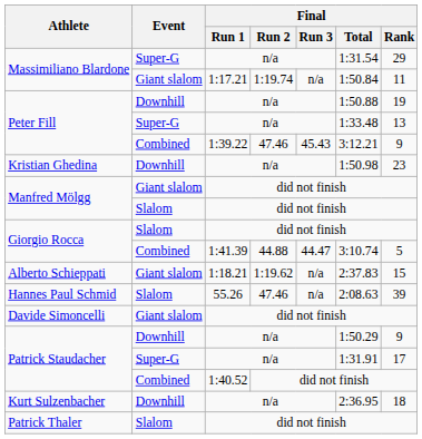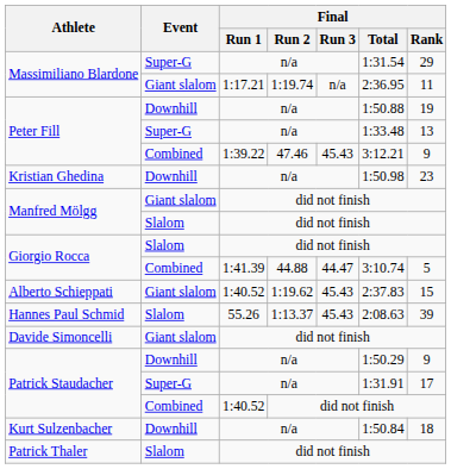Massimiliano Blardone / Giant slalom | Final / Total: 1:50.84 -> 2:36.95
Alberto Schieppati | Final / Run 1: 1:18.21 -> 1:40.52
Alberto Schieppati | Final / Run 3: n/a -> 45.43
Hannes Paul Schmid | Final / Run 2: 47.46 -> 1:13.37
Hannes Paul Schmid | Final / Run 3: n/a -> 45.43
Kurt Sulzenbacher | Final / Total: 2:36.95 -> 1:50.84
